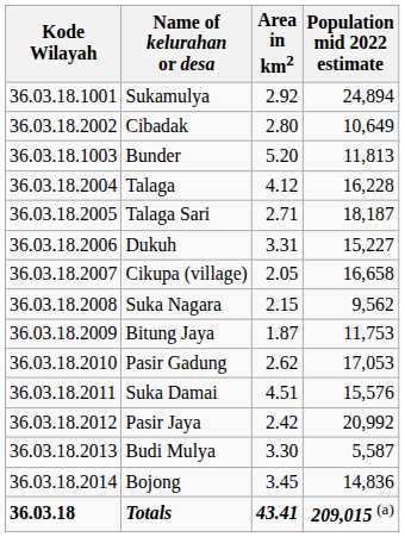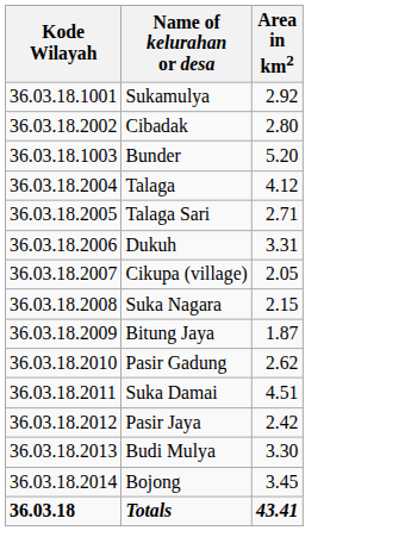- column: Population mid 2022 estimate | 24,894 | 10,649 | 11,813 | 16,228 | 18,187 | 15,227 | 16,658 | 9,562 | 11,753 | 17,053 | 15,576 | 20,992 | 5,587 | 14,836 | 209,015 (a)
